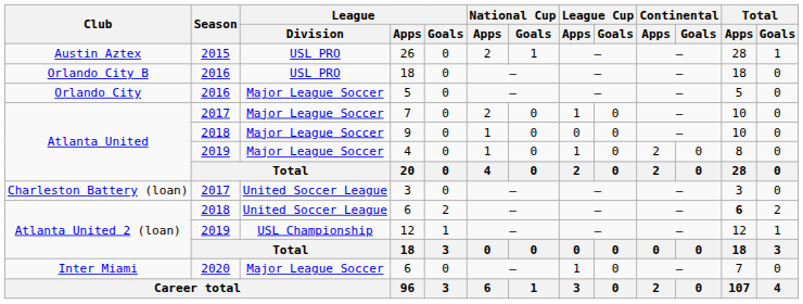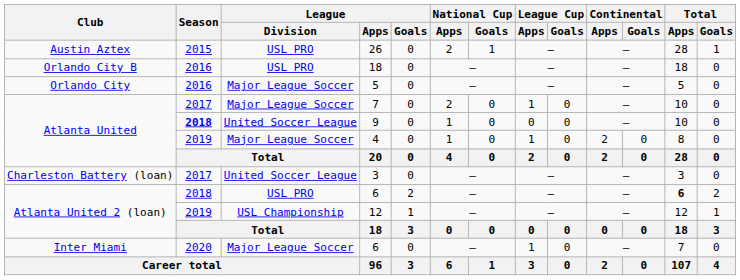9 | Season: normal -> bold
9 | League / Division: Major League Soccer -> United Soccer League
Atlanta United 2 (loan) / 6 | League / Division: United Soccer League -> USL PRO
